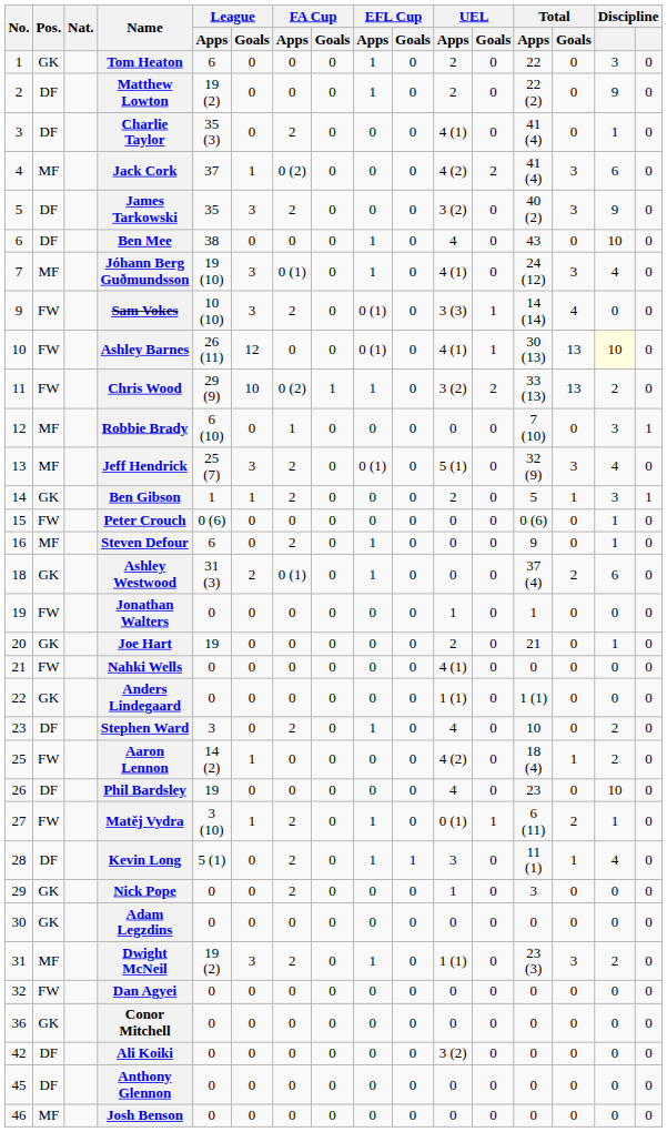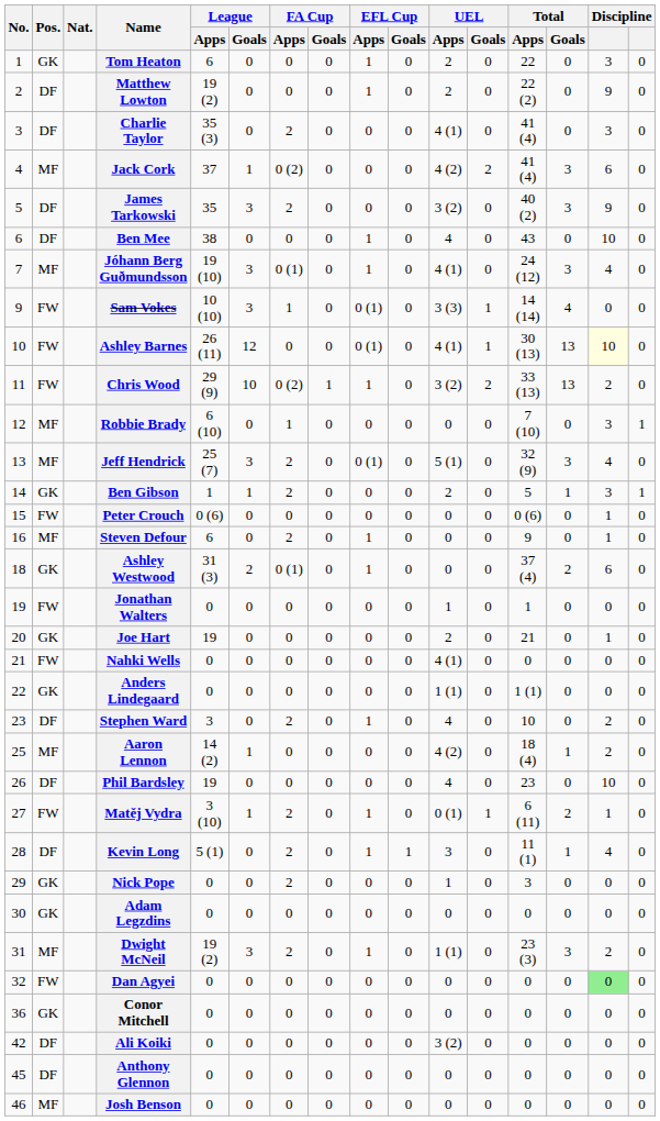Charlie Taylor | column 15: 1 -> 3
Sam Vokes | FA Cup / Apps: 2 -> 1
Aaron Lennon | Pos.: FW -> MF
Dan Agyei | column 15: no background -> lightgreen background
